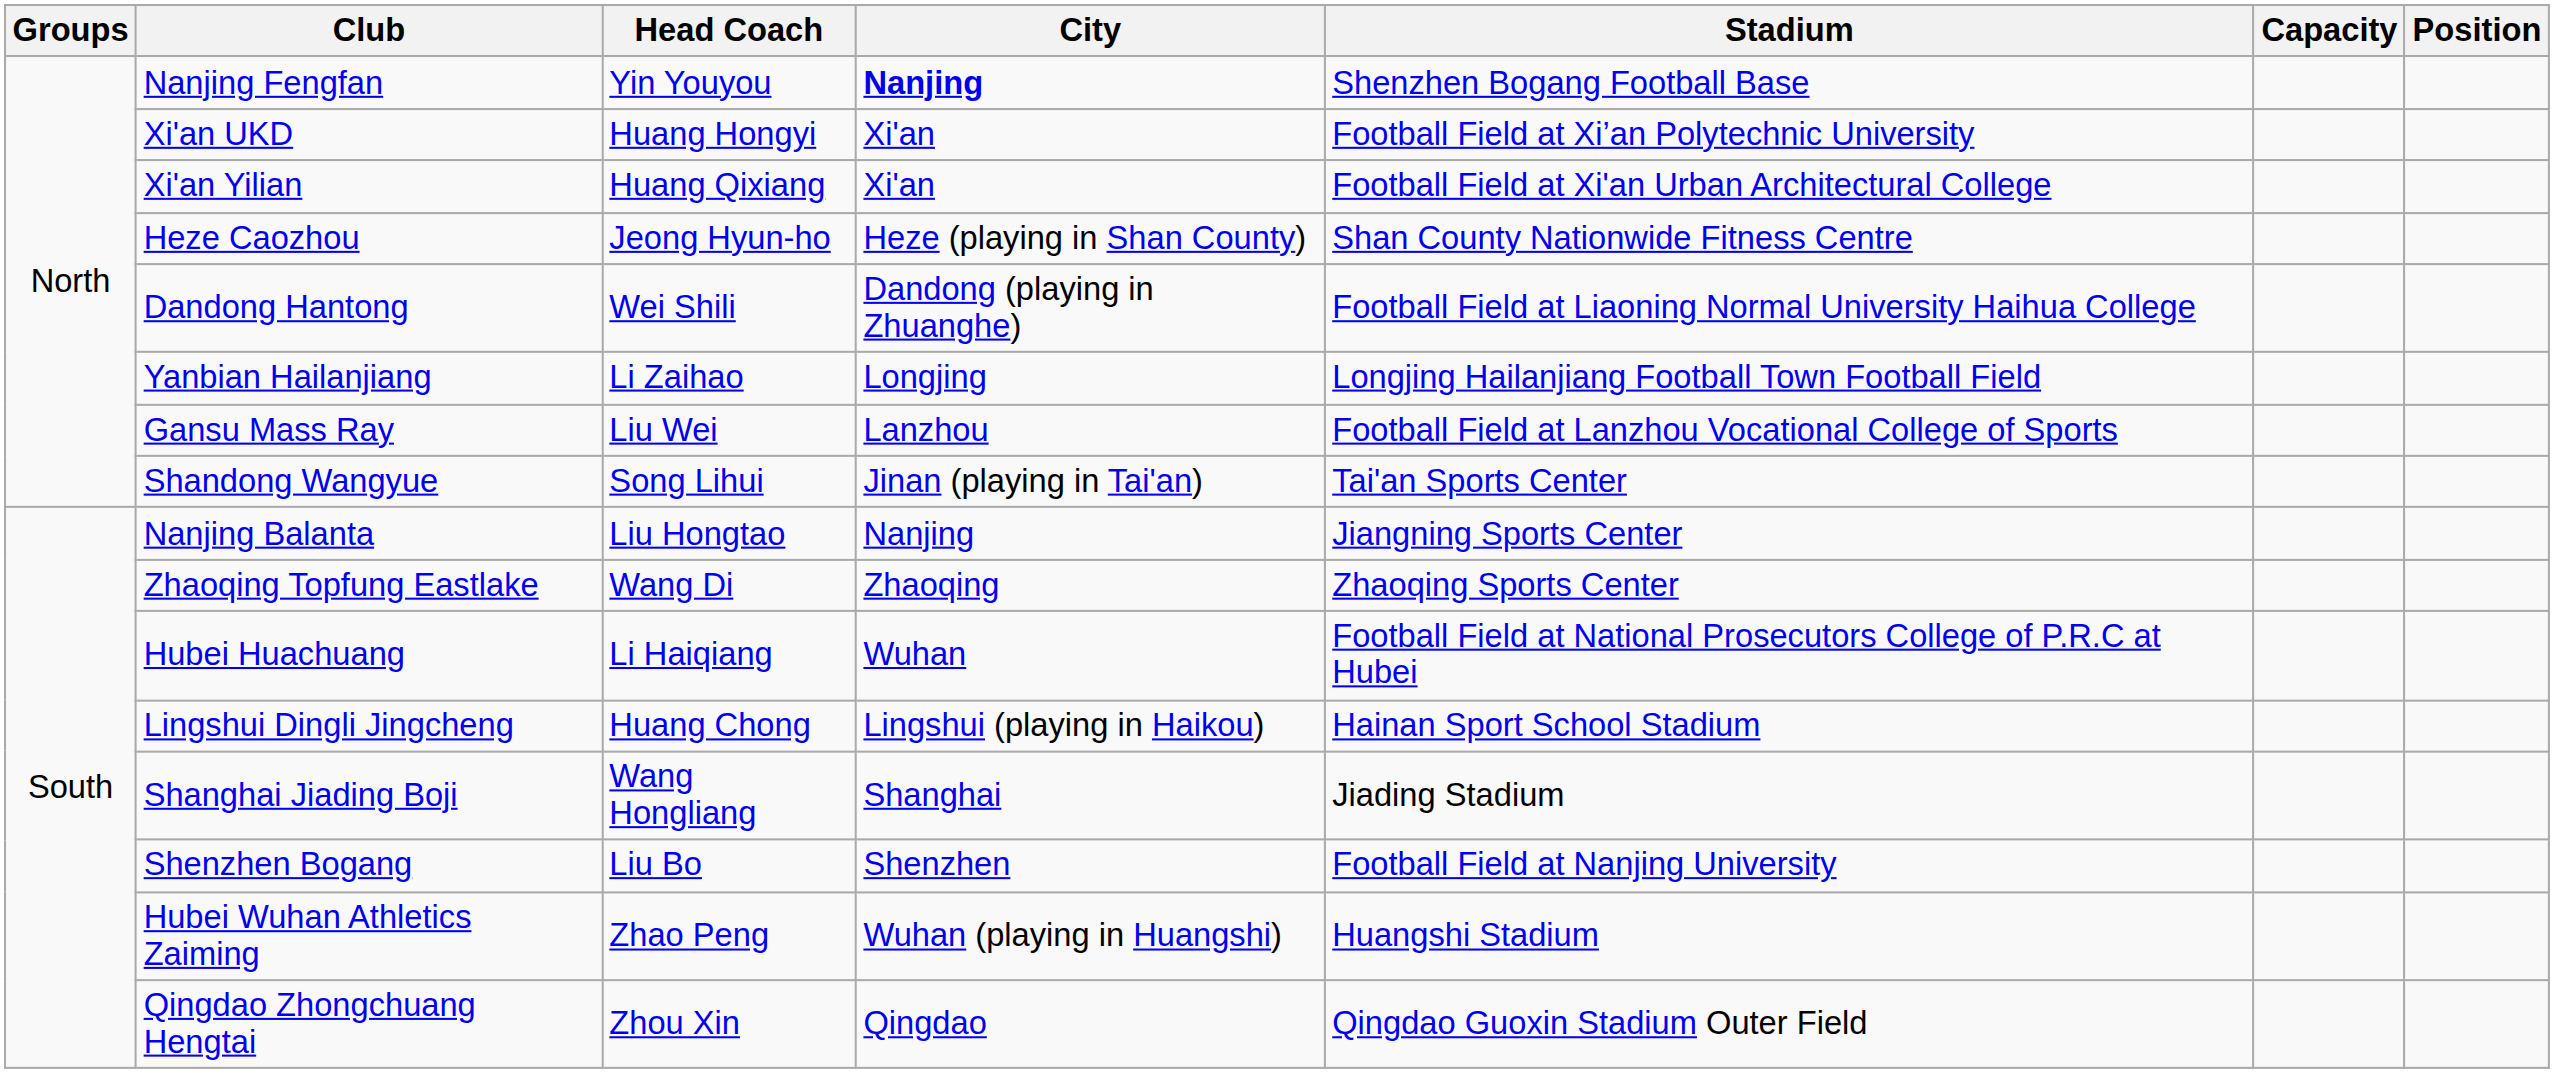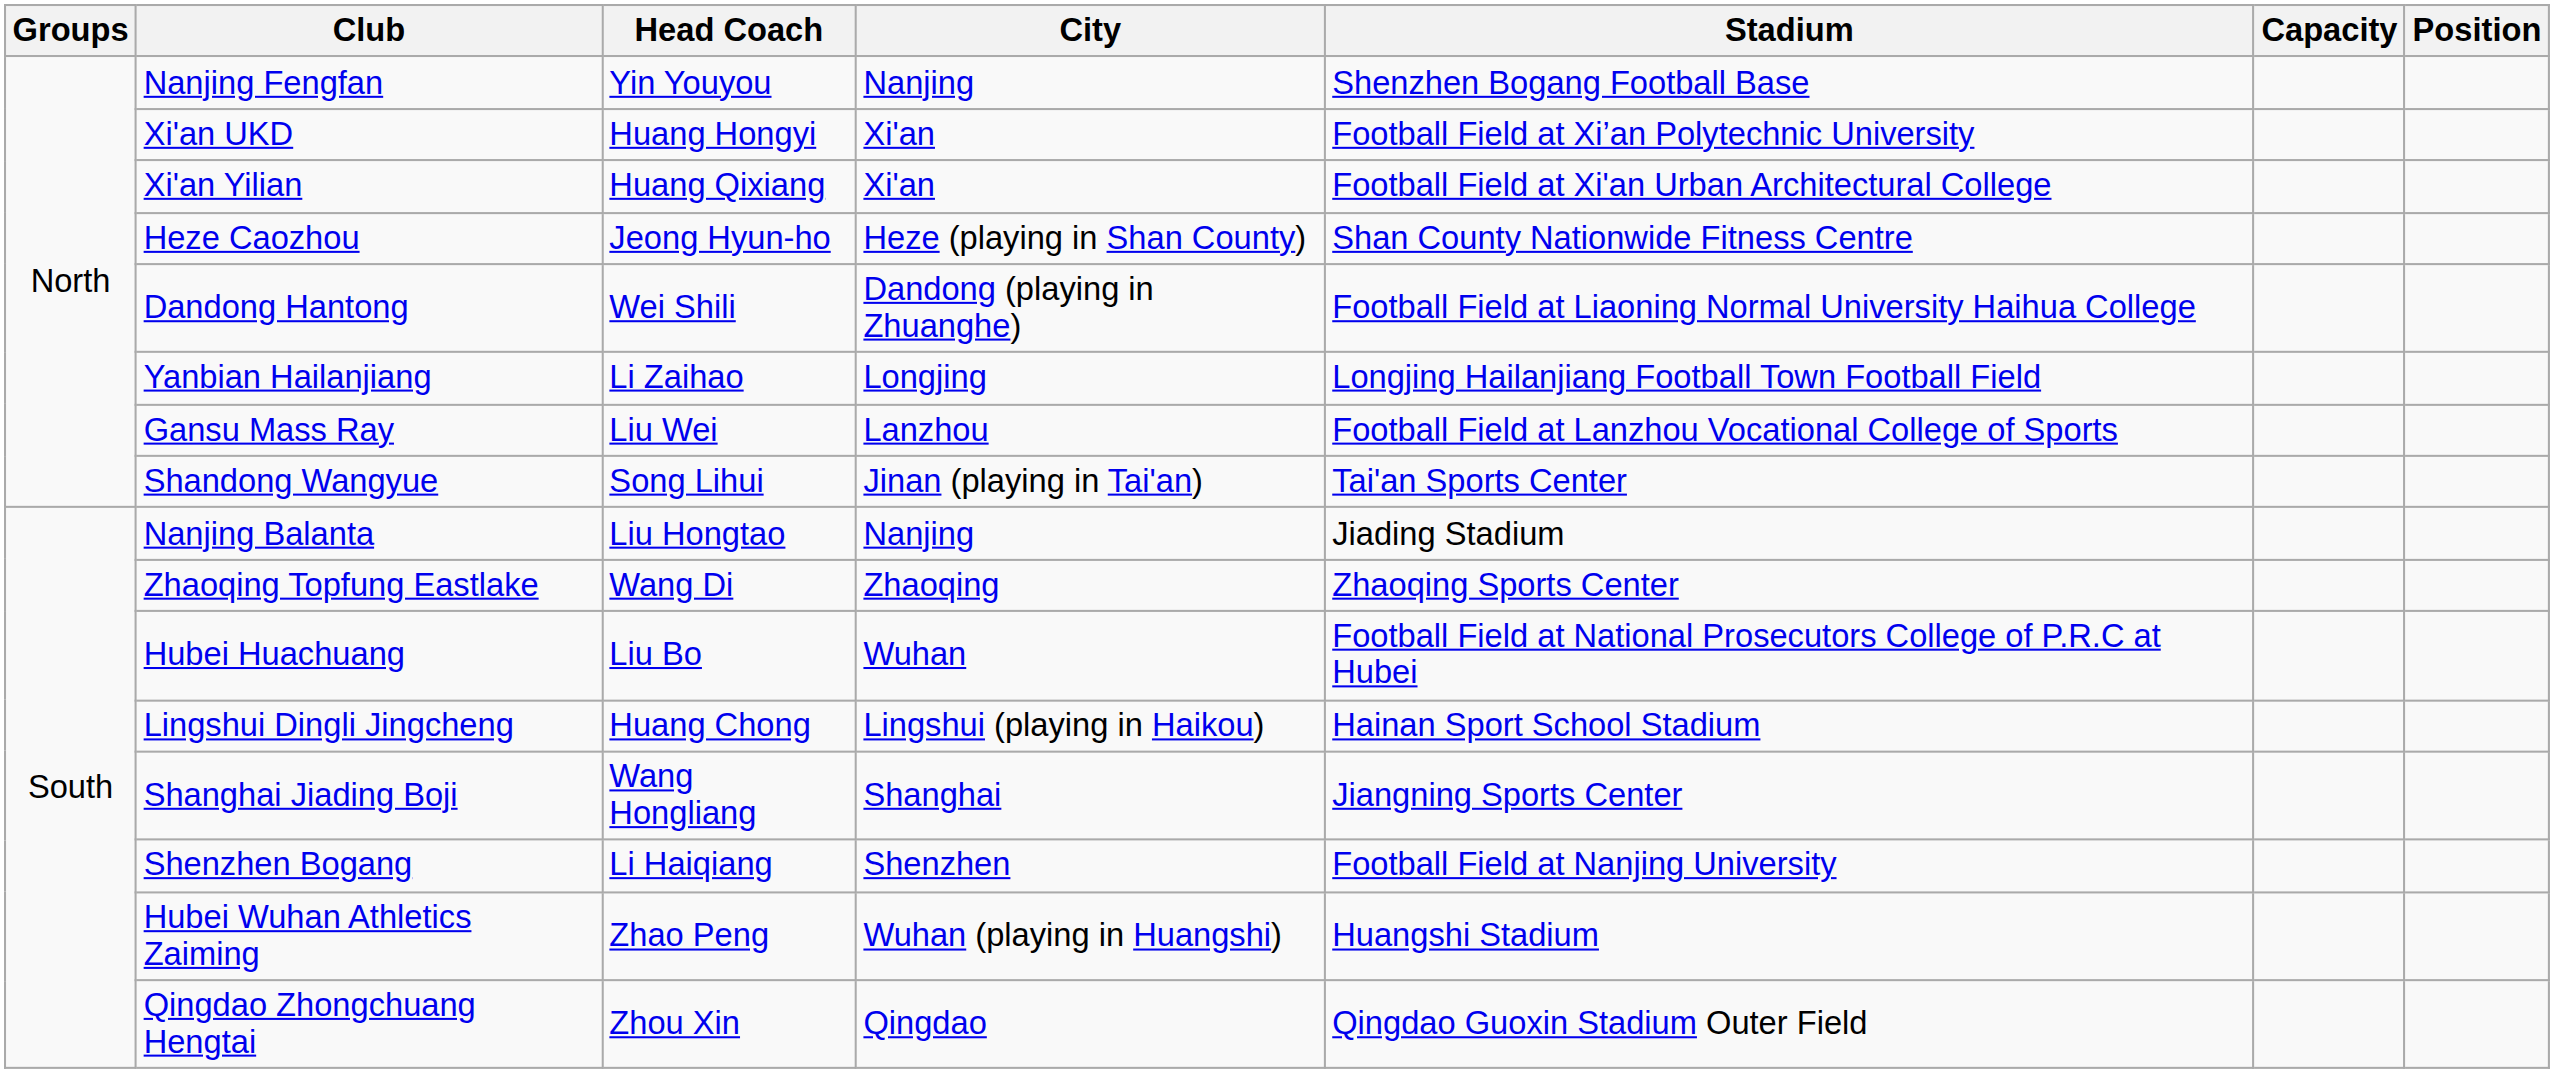Nanjing Fengfan | City: bold -> normal
Nanjing Balanta | Stadium: Jiangning Sports Center -> Jiading Stadium
Hubei Huachuang | Head Coach: Li Haiqiang -> Liu Bo
Shanghai Jiading Boji | Stadium: Jiading Stadium -> Jiangning Sports Center
Shenzhen Bogang | Head Coach: Liu Bo -> Li Haiqiang
